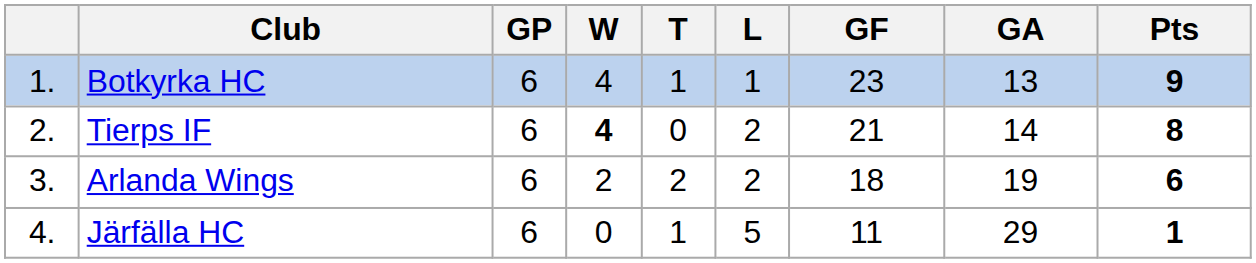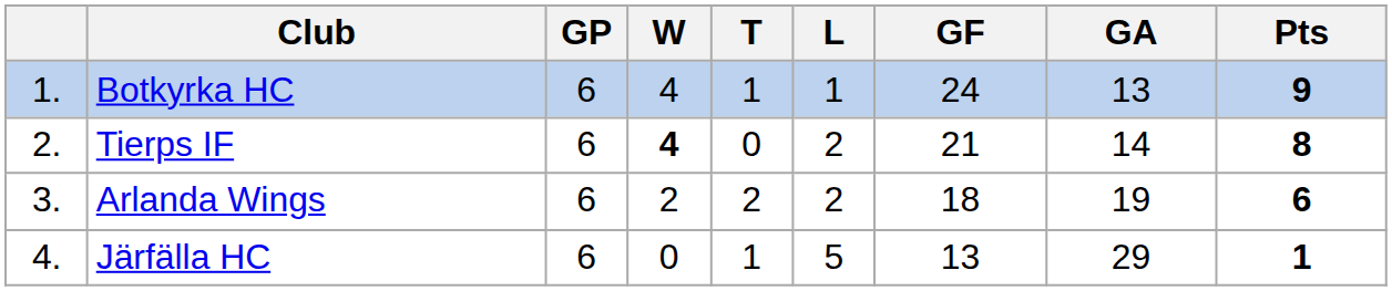Botkyrka HC | GF: 23 -> 24
Järfälla HC | GF: 11 -> 13
